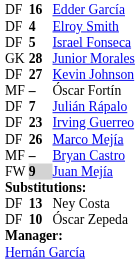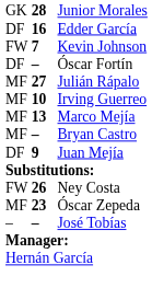rows swapped: Junior Morales <-> Edder García
- row: DF | 4 | Elroy Smith
- row: DF | 5 | Israel Fonseca
Kevin Johnson | column 1: DF -> FW
Kevin Johnson | column 2: 27 -> 7
Óscar Fortín | column 1: MF -> DF
Julián Rápalo | column 1: DF -> MF
Julián Rápalo | column 2: 7 -> 27
Irving Guerreo | column 1: DF -> MF
Irving Guerreo | column 2: 23 -> 10
Marco Mejía | column 1: DF -> MF
Marco Mejía | column 2: 26 -> 13
Juan Mejía | column 1: FW -> DF
Juan Mejía | column 2: lightgrey background -> no background
Ney Costa | column 1: DF -> FW
Ney Costa | column 2: 13 -> 26
Óscar Zepeda | column 1: DF -> MF
Óscar Zepeda | column 2: 10 -> 23
+ row: – | – | José Tobías
